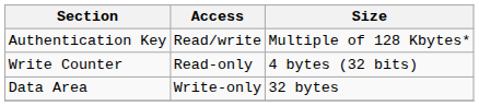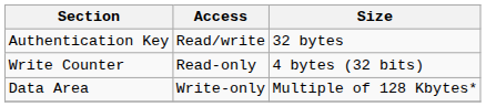Authentication Key | Size: Multiple of 128 Kbytes* -> 32 bytes
Data Area | Size: 32 bytes -> Multiple of 128 Kbytes*
